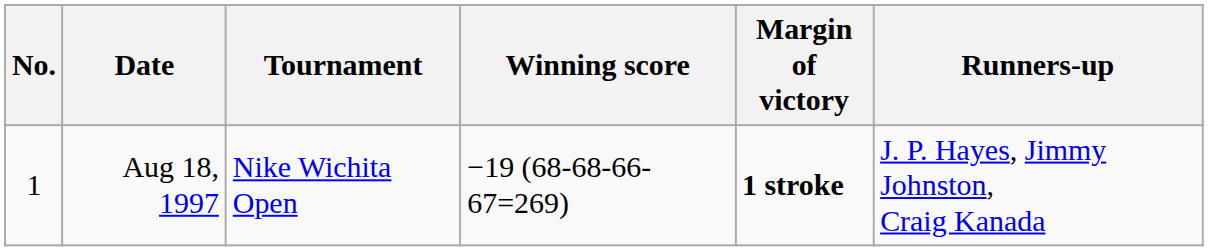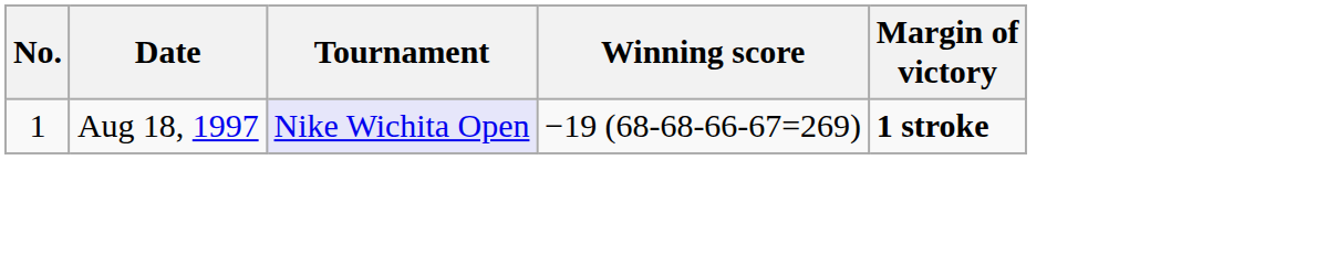- column: Runners-up | J. P. Hayes, Jimmy Johnston, Craig Kanada
Aug 18, 1997 | Tournament: no background -> lavender background
